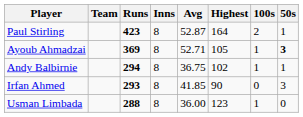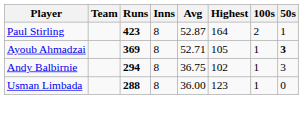Andy Balbirnie | 50s: 1 -> 3
- row: Irfan Ahmed | 293 | 8 | 41.85 | 90 | 0 | 3
